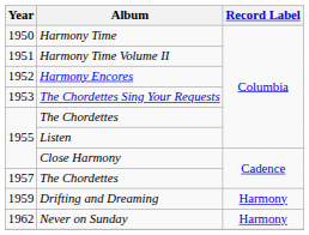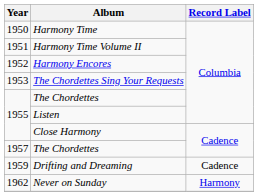Drifting and Dreaming | Record Label: Harmony -> Cadence
